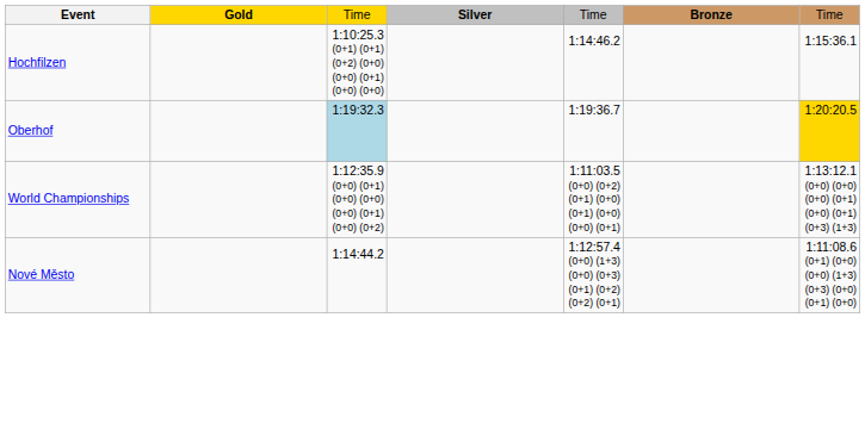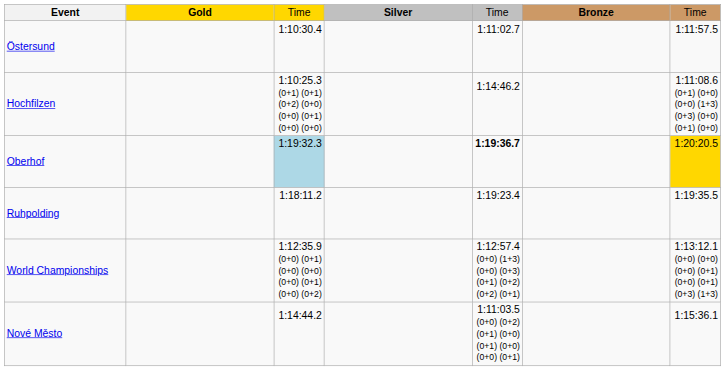+ row: Östersund | 1:10:30.4 | 1:11:02.7 | 1:11:57.5
Hochfilzen | column 7: 1:15:36.1 -> 1:11:08.6 (0+1) (0+0) (0+0) (1+3) (0+3) (0+0) (0+1) (0+0)
Oberhof | column 5: normal -> bold
+ row: Ruhpolding | 1:18:11.2 | 1:19:23.4 | 1:19:35.5
World Championships | column 5: 1:11:03.5 (0+0) (0+2) (0+1) (0+0) (0+1) (0+0) (0+0) (0+1) -> 1:12:57.4 (0+0) (1+3) (0+0) (0+3) (0+1) (0+2) (0+2) (0+1)
Nové Město | column 5: 1:12:57.4 (0+0) (1+3) (0+0) (0+3) (0+1) (0+2) (0+2) (0+1) -> 1:11:03.5 (0+0) (0+2) (0+1) (0+0) (0+1) (0+0) (0+0) (0+1)
Nové Město | column 7: 1:11:08.6 (0+1) (0+0) (0+0) (1+3) (0+3) (0+0) (0+1) (0+0) -> 1:15:36.1
